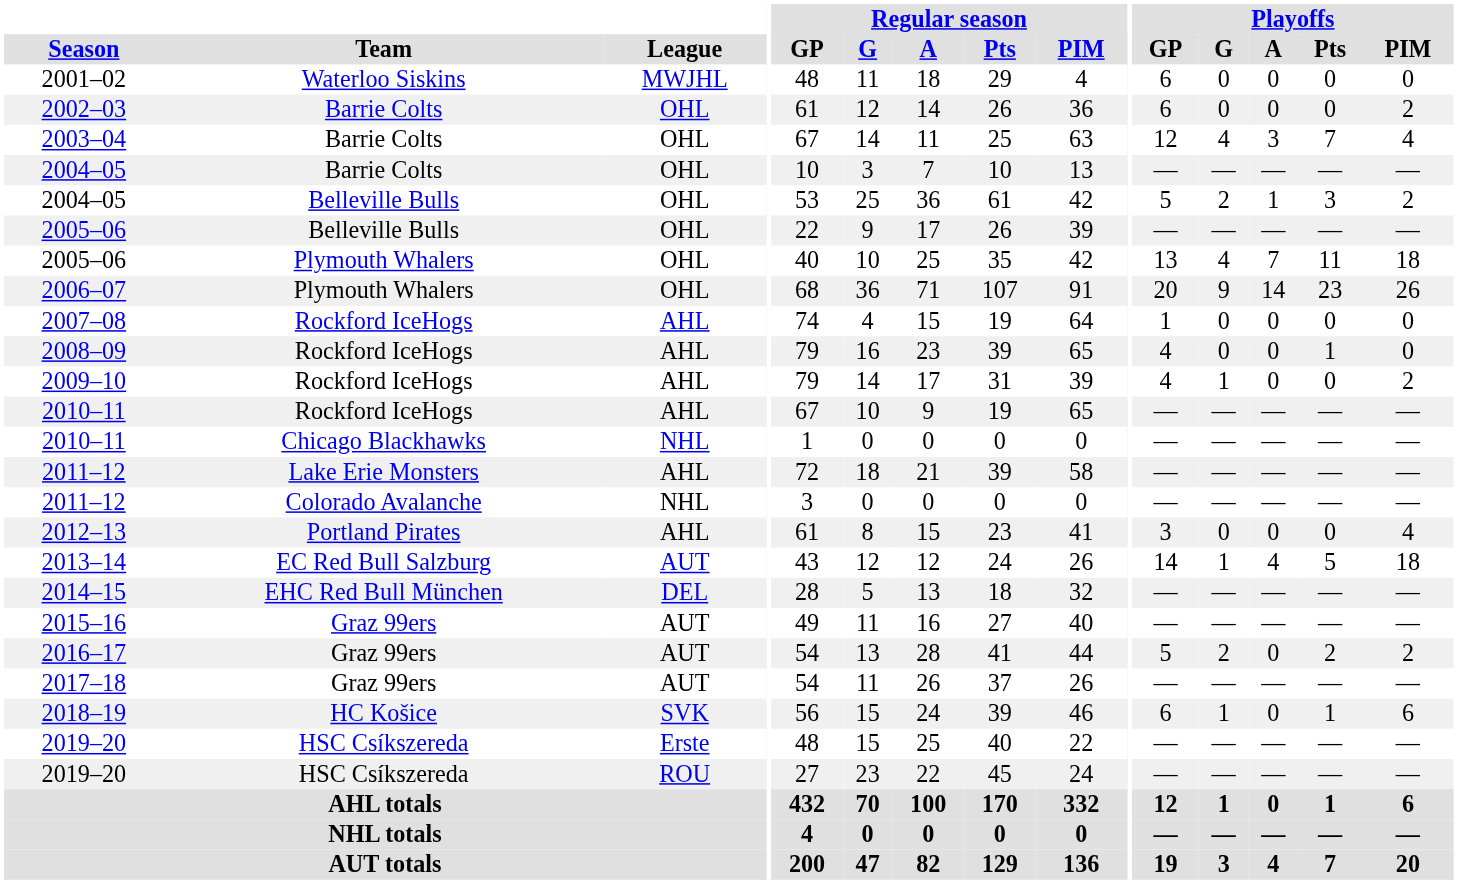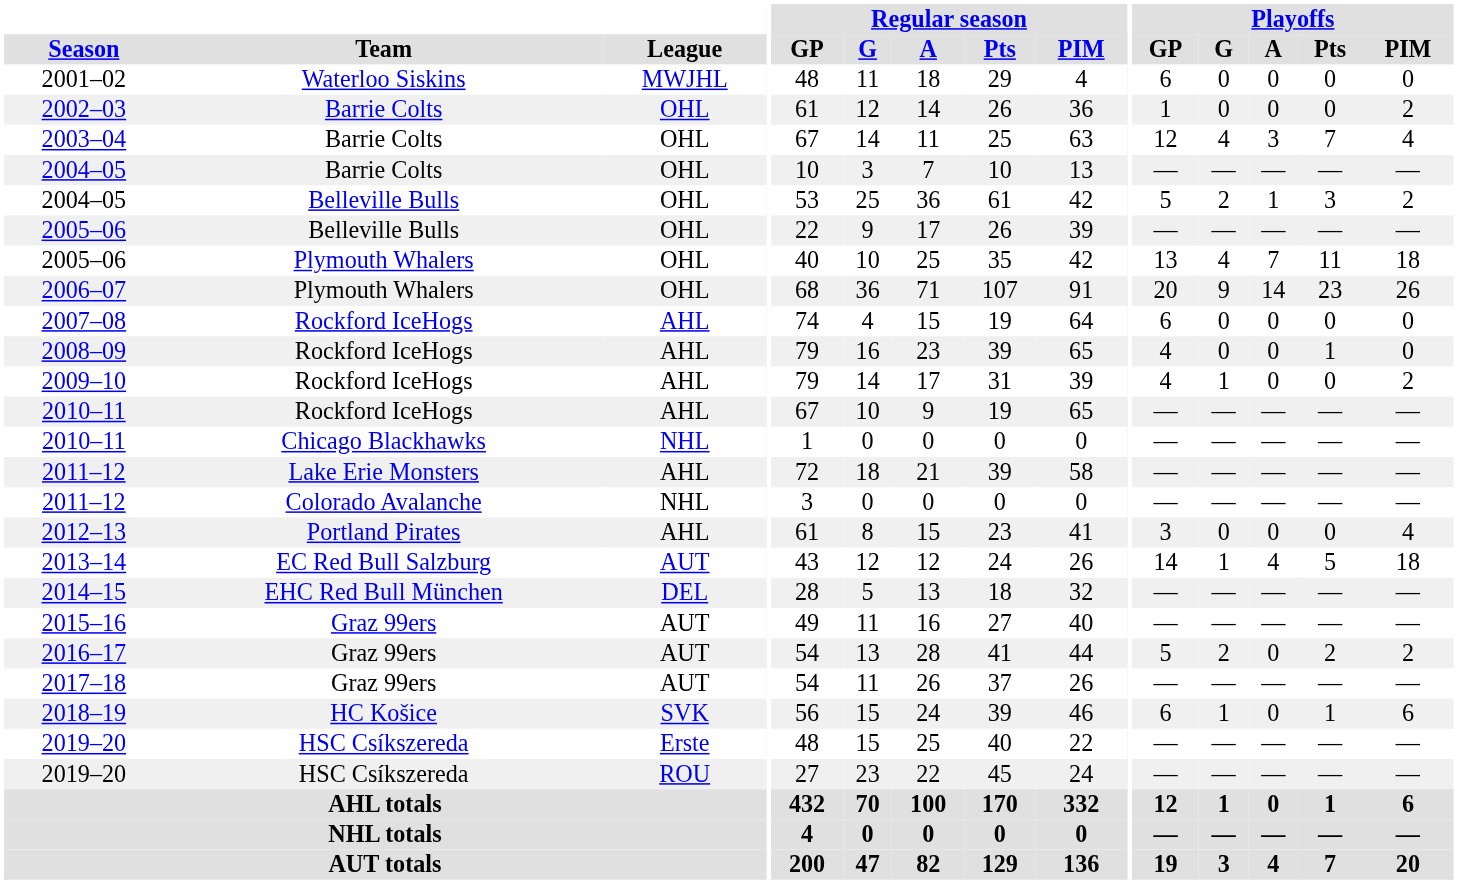2002–03 | Playoffs / GP: 6 -> 1
2007–08 | Playoffs / GP: 1 -> 6
